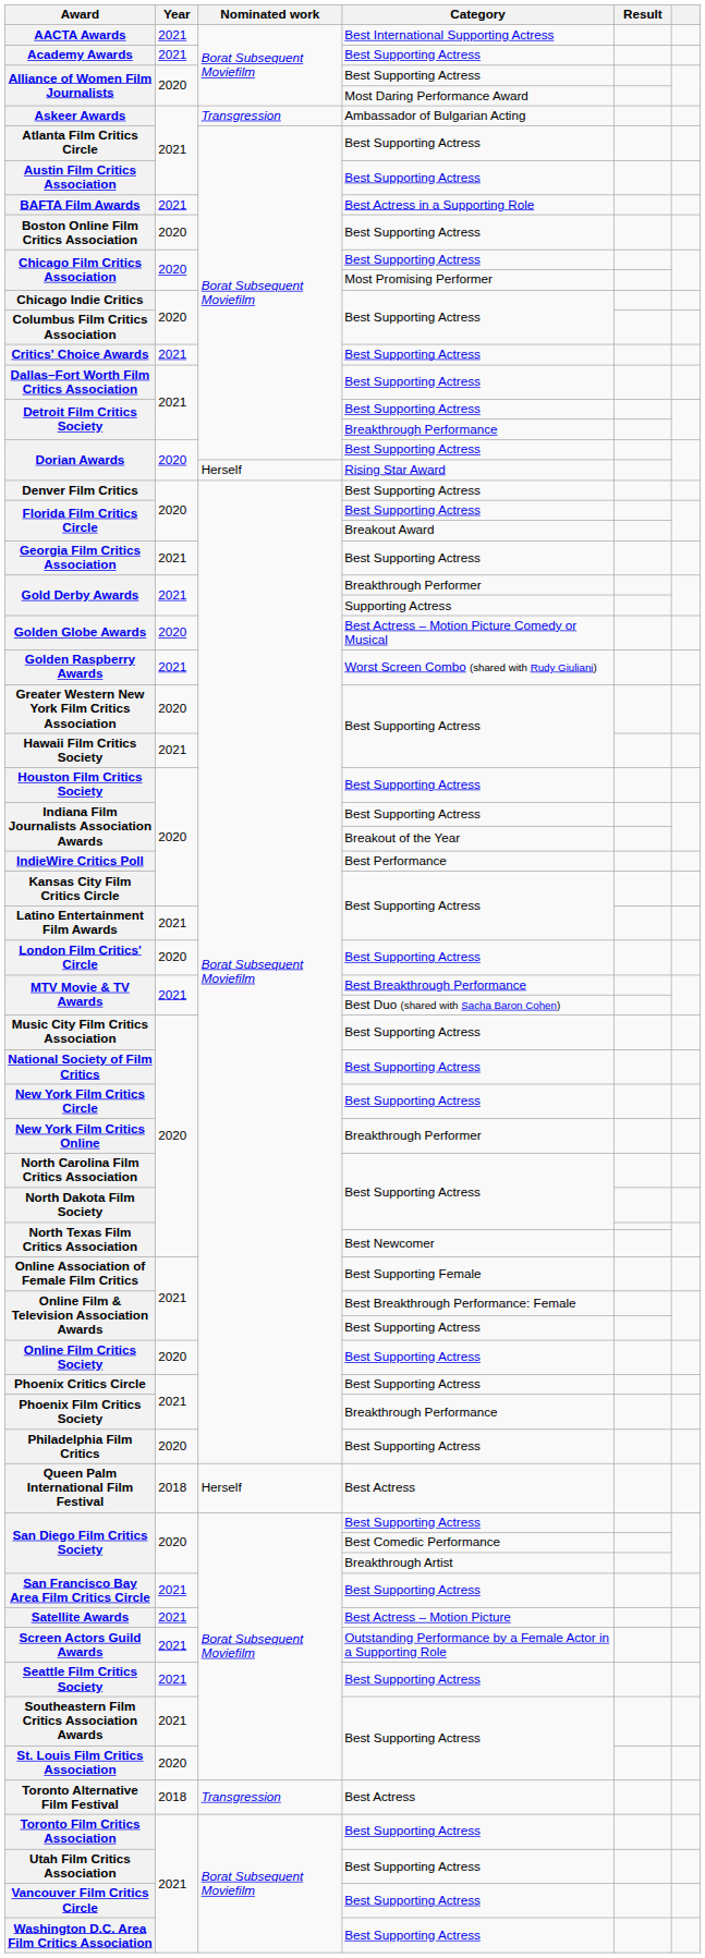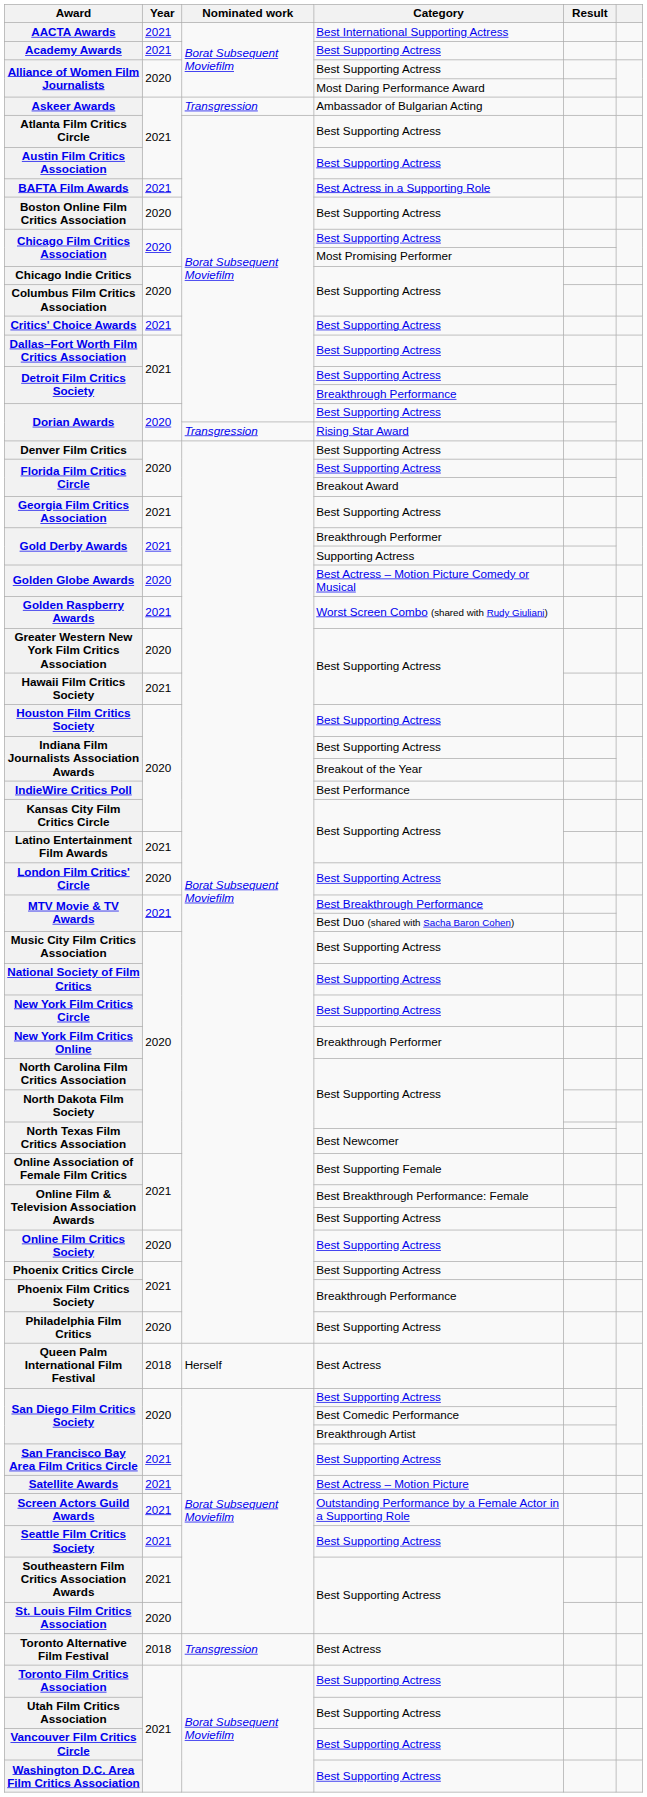Dorian Awards / Rising Star Award | Nominated work: Herself -> Transgression
